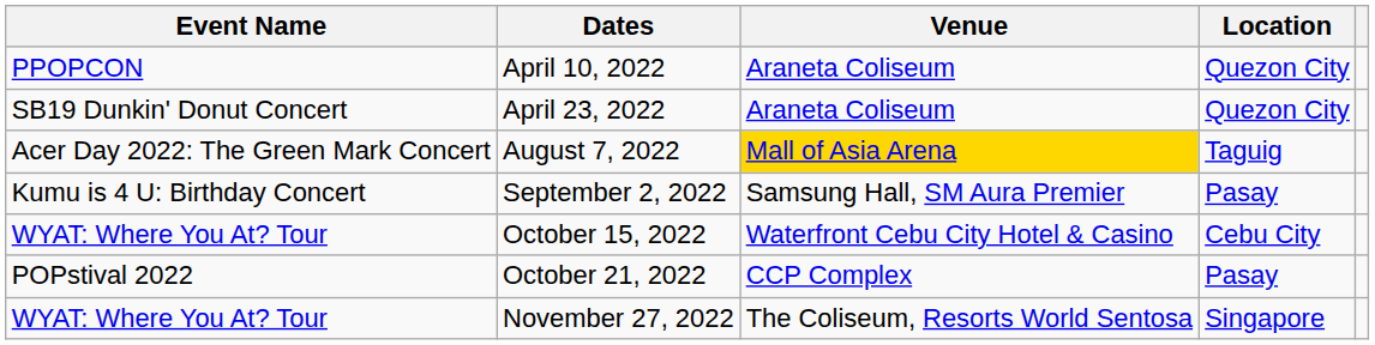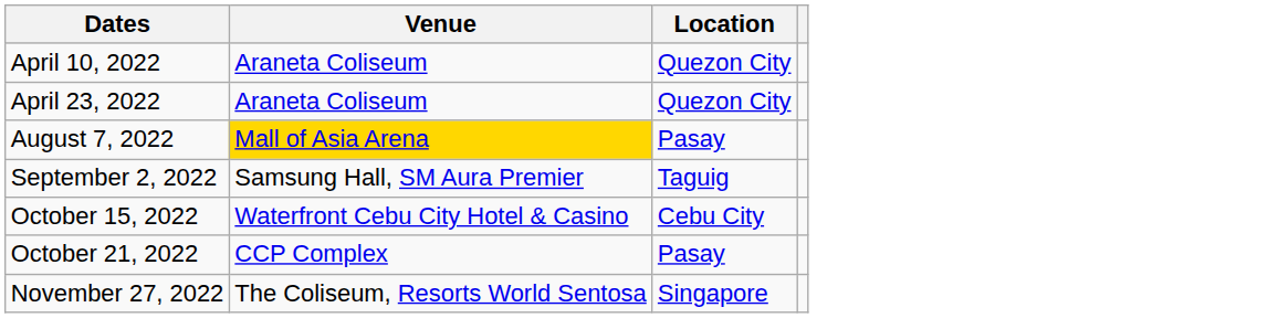- column: Event Name | PPOPCON | SB19 Dunkin' Donut Concert | Acer Day 2022: The Green Mark Concert | Kumu is 4 U: Birthday Concert | WYAT: Where You At? Tour | POPstival 2022 | WYAT: Where You At? Tour
August 7, 2022 | Location: Taguig -> Pasay
September 2, 2022 | Location: Pasay -> Taguig
